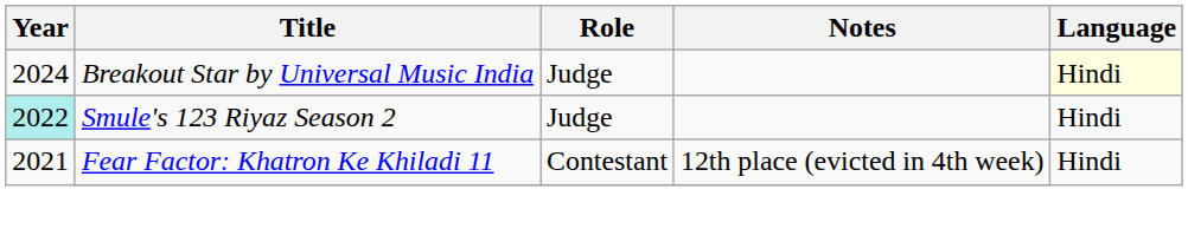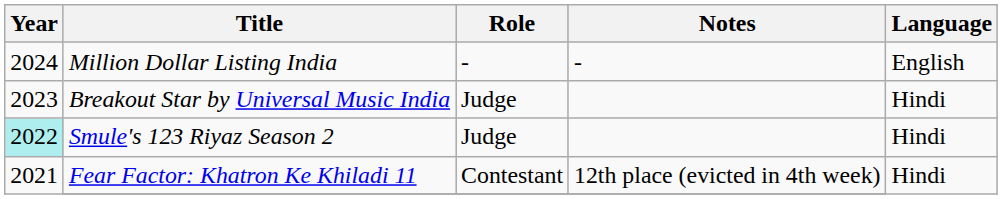+ row: 2024 | Million Dollar Listing India | - | - | English
Breakout Star by Universal Music India | Year: 2024 -> 2023
Breakout Star by Universal Music India | Language: lightyellow background -> no background
